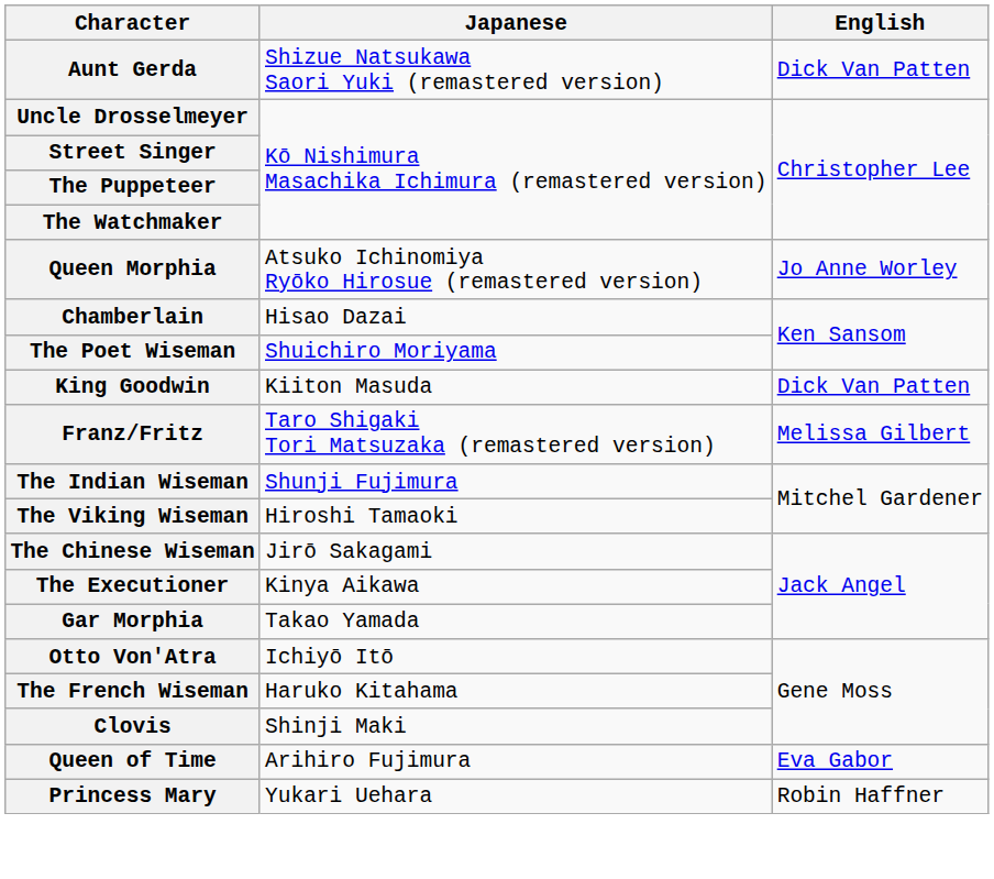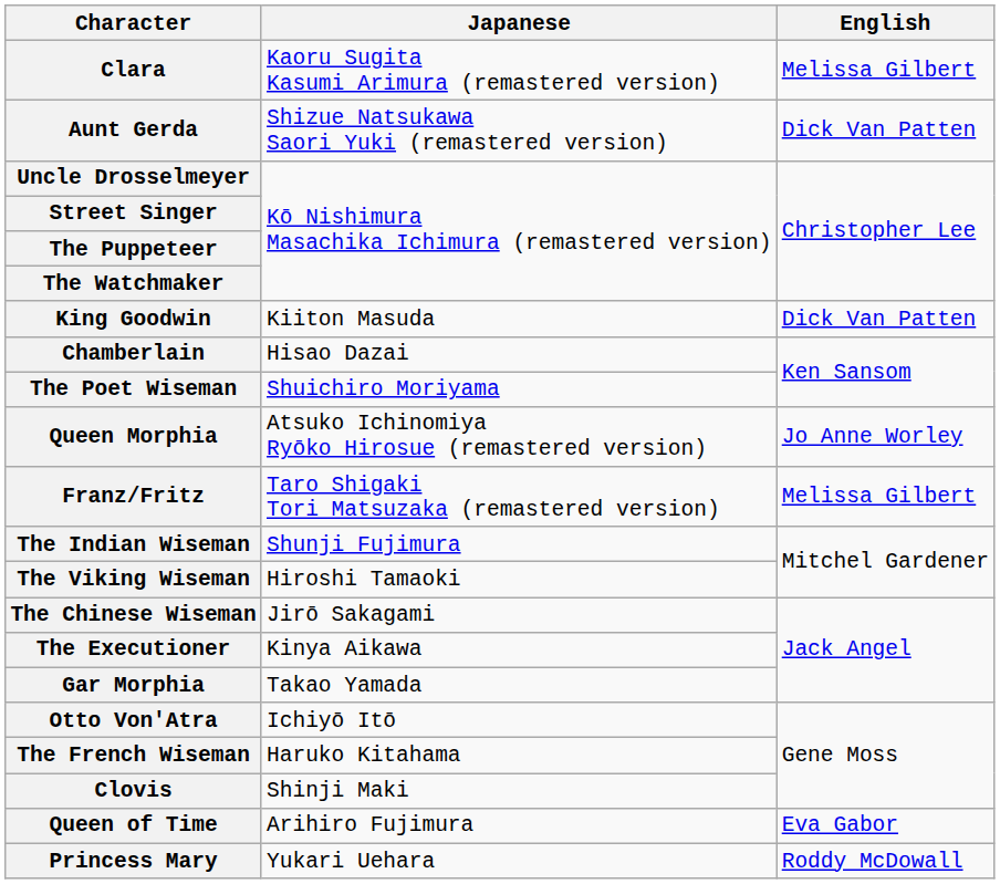+ row: Clara | Kaoru Sugita Kasumi Arimura (remastered version) | Melissa Gilbert
rows swapped: Queen Morphia <-> King Goodwin
Princess Mary | English: Robin Haffner -> Roddy McDowall
